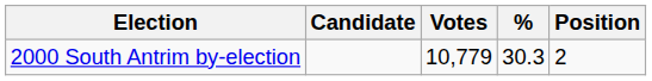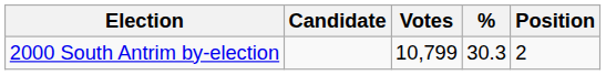2000 South Antrim by-election | Votes: 10,779 -> 10,799
